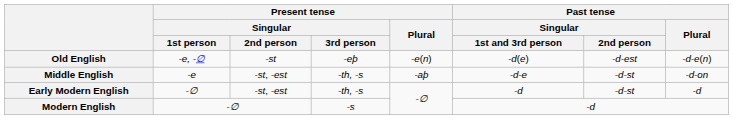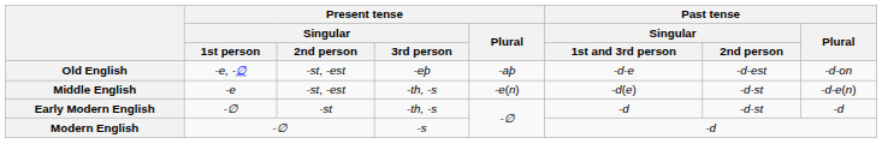Old English | Present tense / Singular / 2nd person: -st -> -st, -est
Old English | Present tense / Plural: -e(n) -> -aþ
Old English | Past tense / Singular / 1st and 3rd person: -d(e) -> -d-e
Old English | Past tense / Plural: -d-e(n) -> -d-on
Middle English | Present tense / Plural: -aþ -> -e(n)
Middle English | Past tense / Singular / 1st and 3rd person: -d-e -> -d(e)
Middle English | Past tense / Plural: -d-on -> -d-e(n)
Early Modern English | Present tense / Singular / 2nd person: -st, -est -> -st
